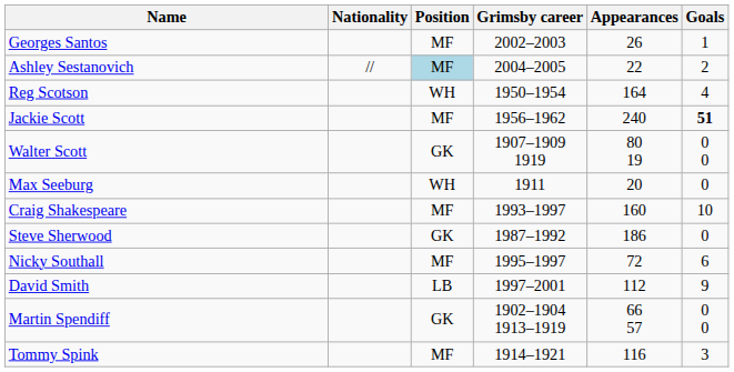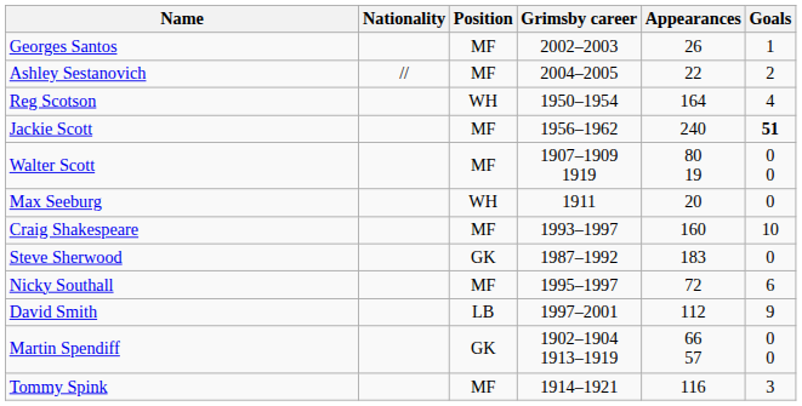Ashley Sestanovich | Position: lightblue background -> no background
Walter Scott | Position: GK -> MF
Steve Sherwood | Appearances: 186 -> 183
